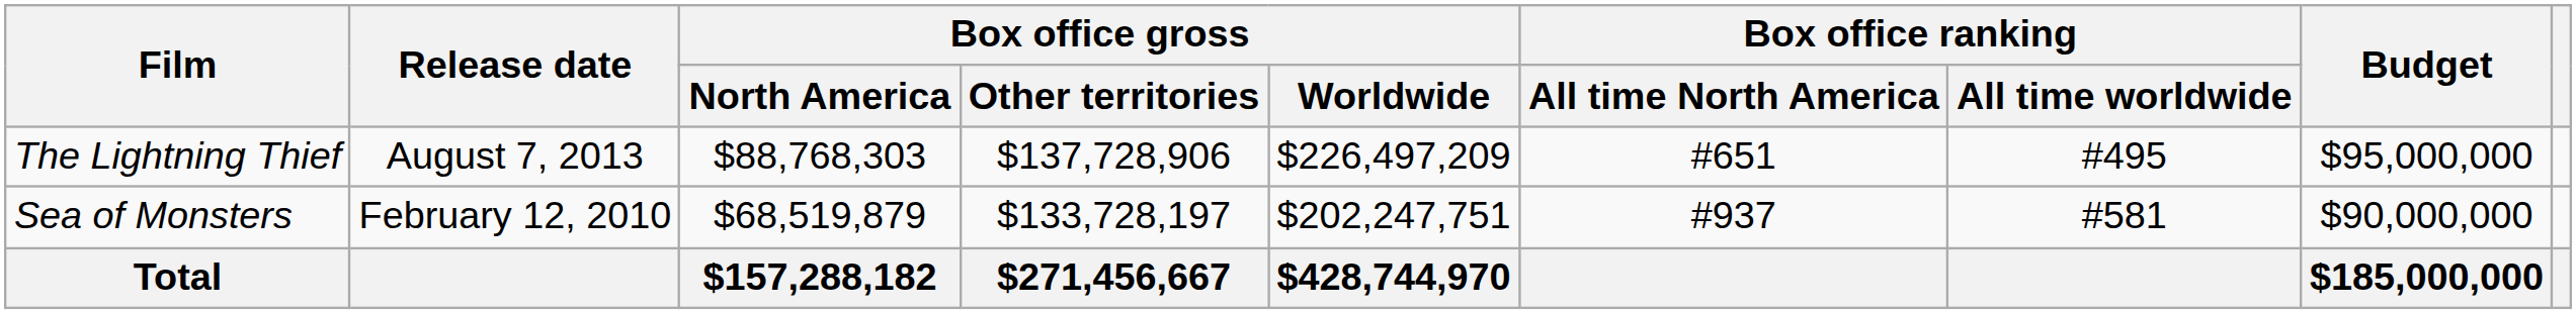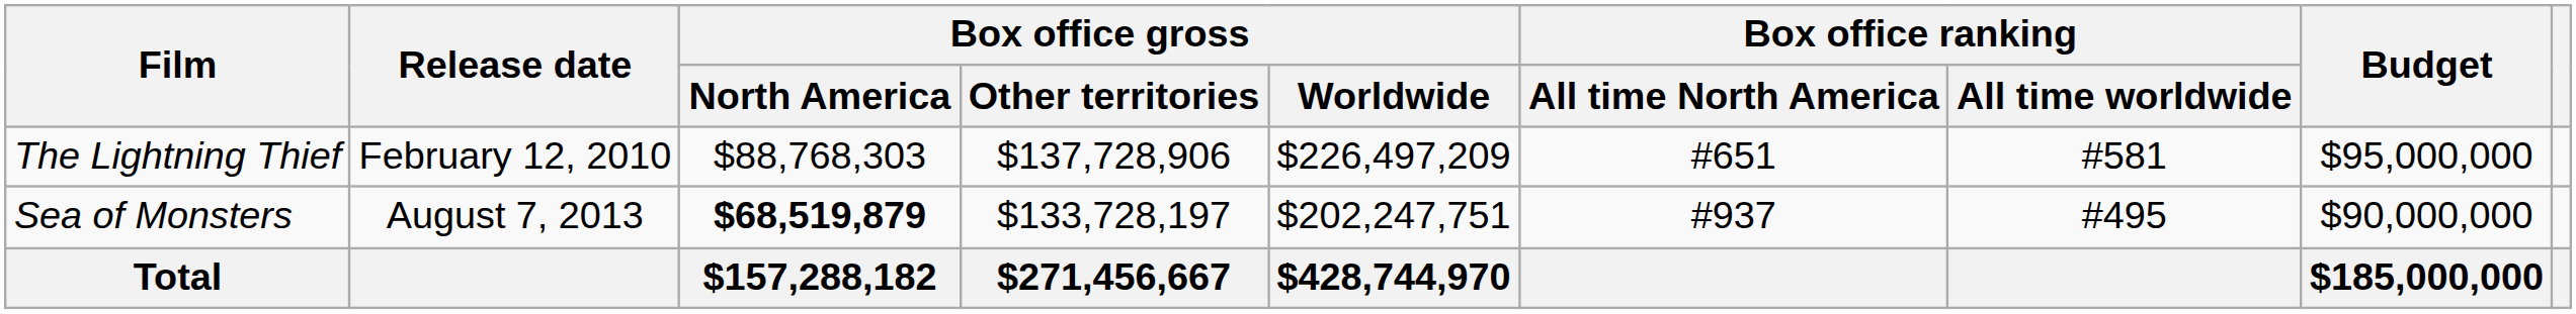The Lightning Thief | Release date: August 7, 2013 -> February 12, 2010
The Lightning Thief | Box office ranking / All time worldwide: #495 -> #581
Sea of Monsters | Release date: February 12, 2010 -> August 7, 2013
Sea of Monsters | Box office gross / North America: normal -> bold
Sea of Monsters | Box office ranking / All time worldwide: #581 -> #495
